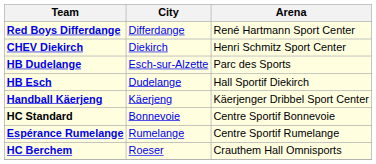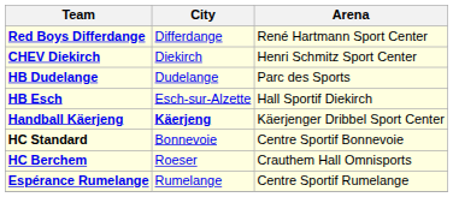HB Dudelange | City: Esch-sur-Alzette -> Dudelange
HB Esch | City: Dudelange -> Esch-sur-Alzette
Handball Käerjeng | City: normal -> bold
rows swapped: HC Berchem <-> Espérance Rumelange
